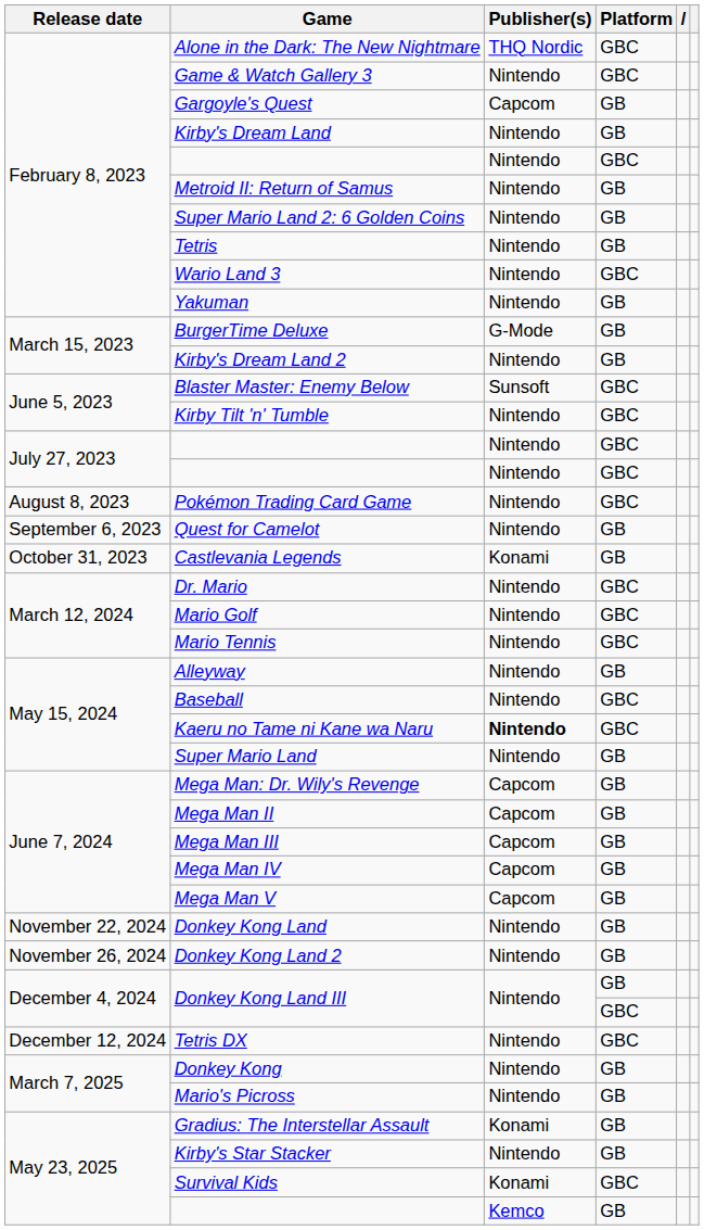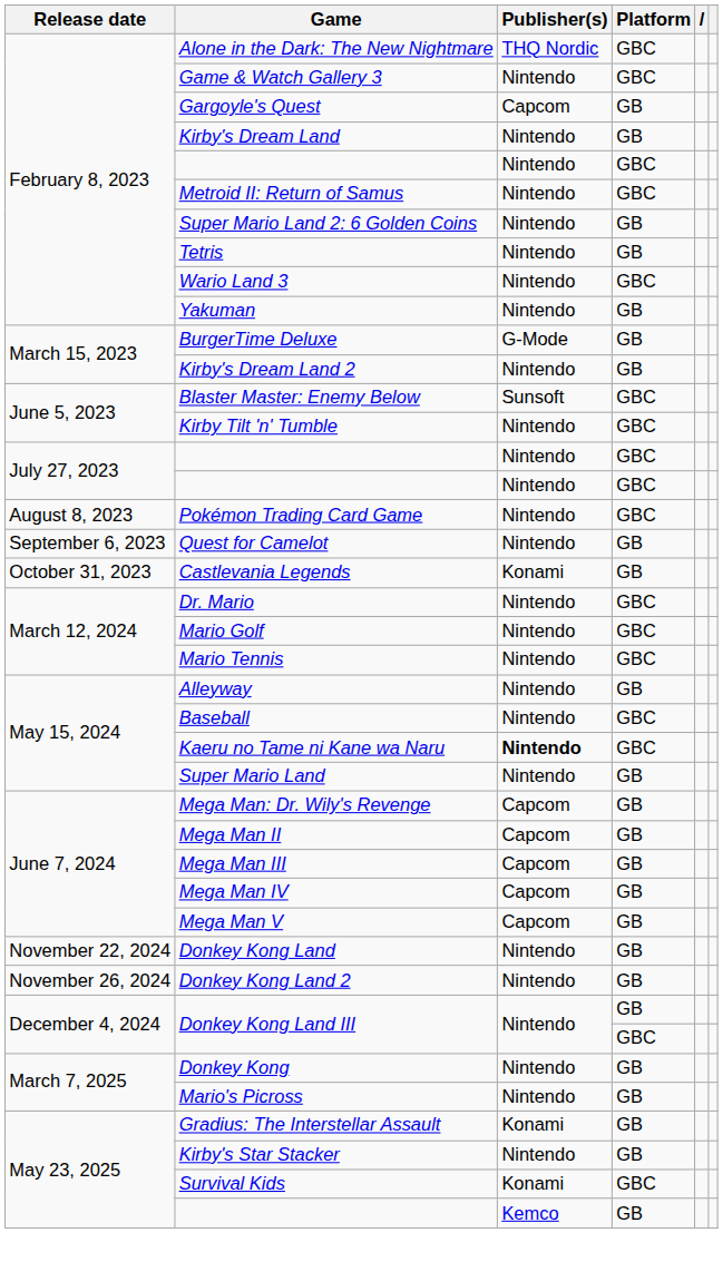Metroid II: Return of Samus | Platform: GB -> GBC
- row: December 12, 2024 | Tetris DX | Nintendo | GBC
